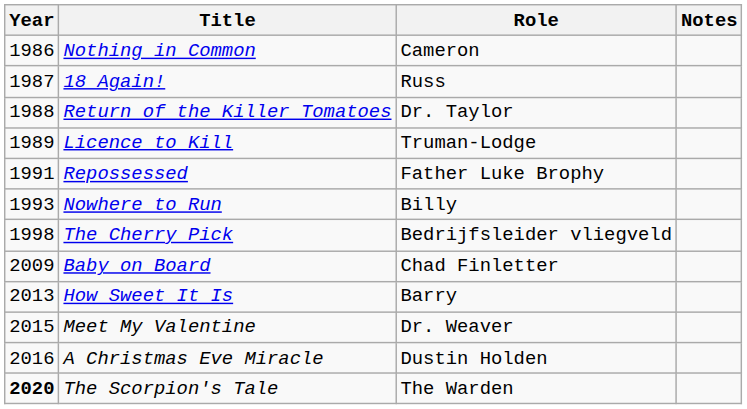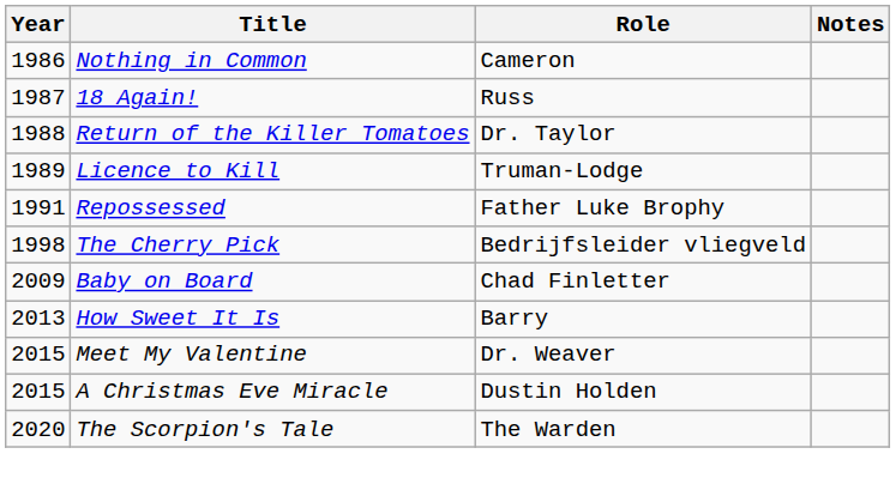- row: 1993 | Nowhere to Run | Billy
A Christmas Eve Miracle | Year: 2016 -> 2015
The Scorpion's Tale | Year: bold -> normal
